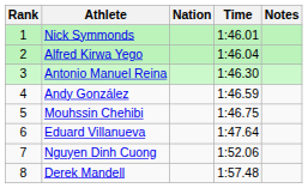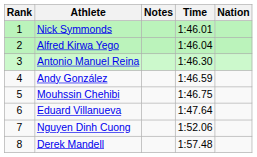columns swapped: Nation <-> Notes
